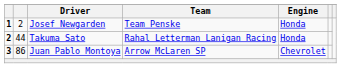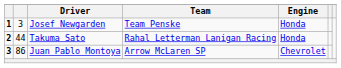Josef Newgarden | column 2: 2 -> 3
